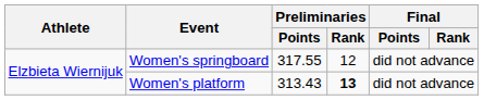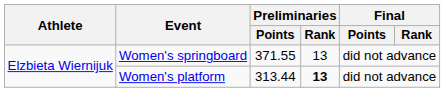Women's springboard | Preliminaries / Points: 317.55 -> 371.55
Women's springboard | Preliminaries / Rank: 12 -> 13
Women's platform | Preliminaries / Points: 313.43 -> 313.44
